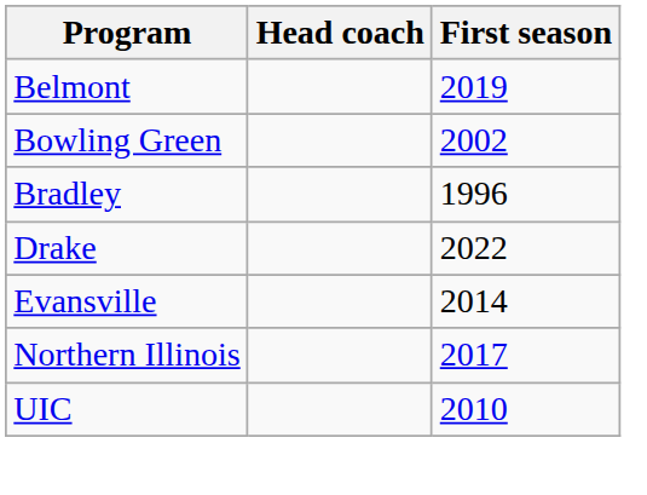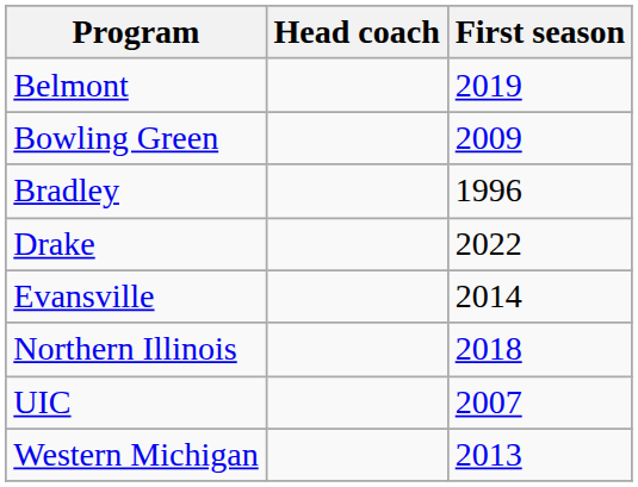Bowling Green | First season: 2002 -> 2009
Northern Illinois | First season: 2017 -> 2018
UIC | First season: 2010 -> 2007
+ row: Western Michigan | 2013
